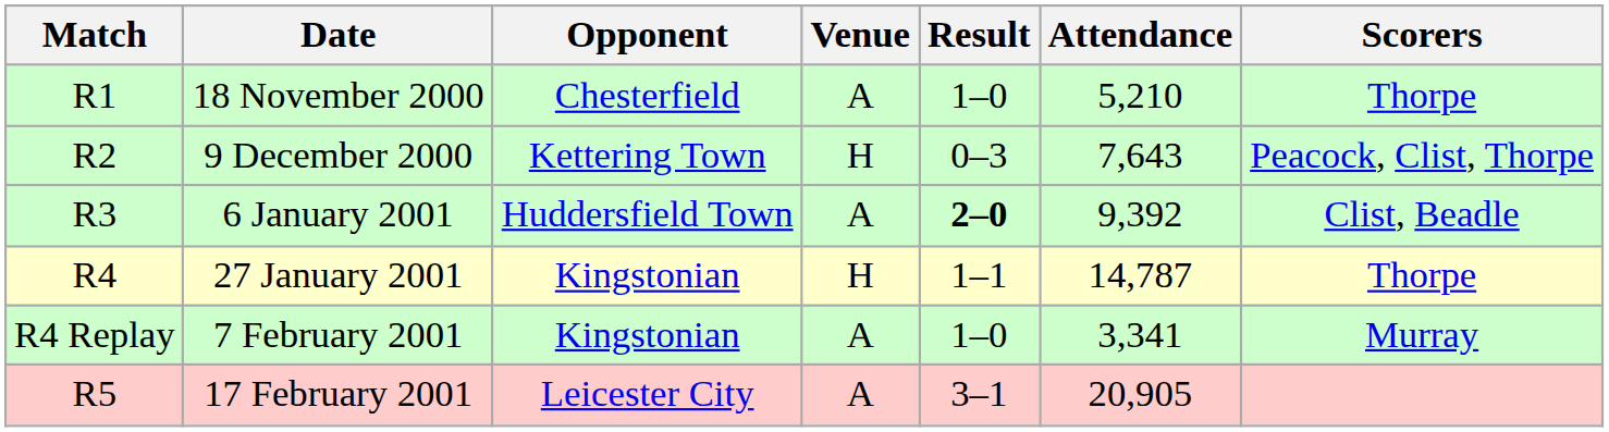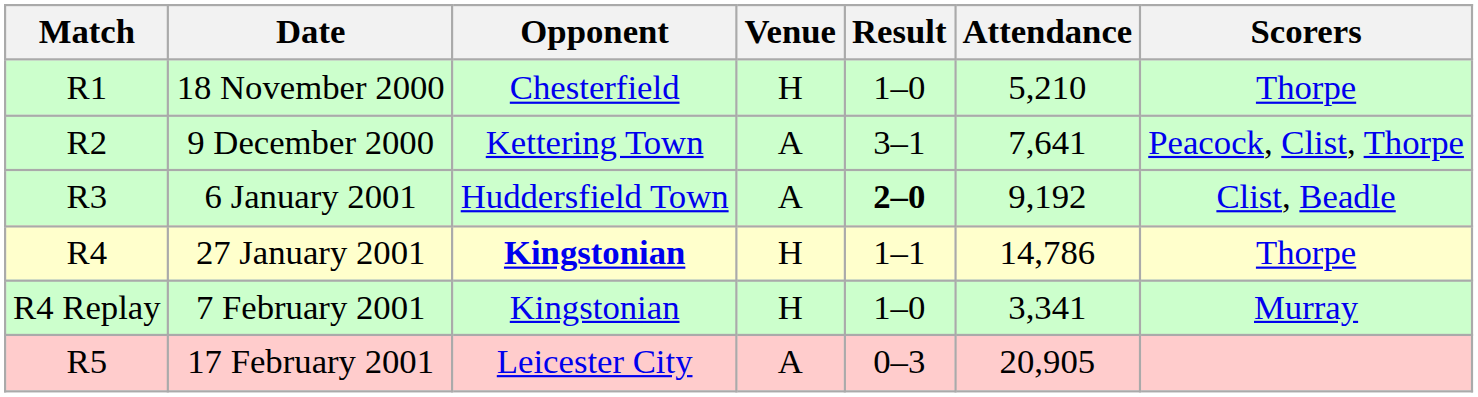18 November 2000 | Venue: A -> H
9 December 2000 | Venue: H -> A
9 December 2000 | Result: 0–3 -> 3–1
9 December 2000 | Attendance: 7,643 -> 7,641
6 January 2001 | Attendance: 9,392 -> 9,192
27 January 2001 | Opponent: normal -> bold
27 January 2001 | Attendance: 14,787 -> 14,786
7 February 2001 | Venue: A -> H
17 February 2001 | Result: 3–1 -> 0–3
